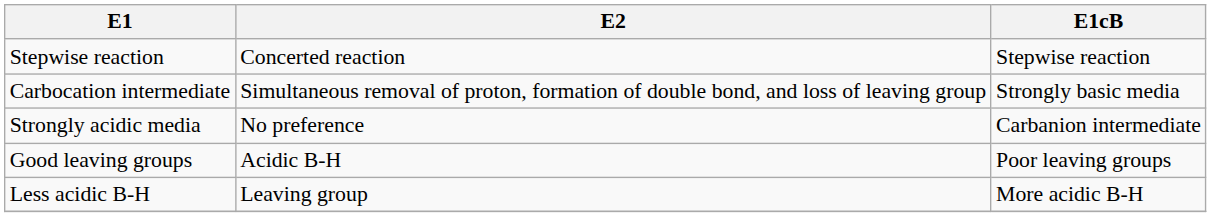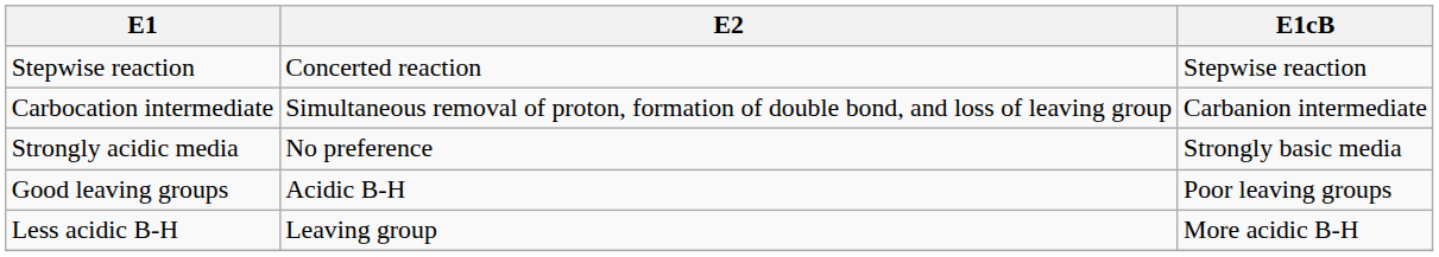Carbocation intermediate | E1cB: Strongly basic media -> Carbanion intermediate
Strongly acidic media | E1cB: Carbanion intermediate -> Strongly basic media
